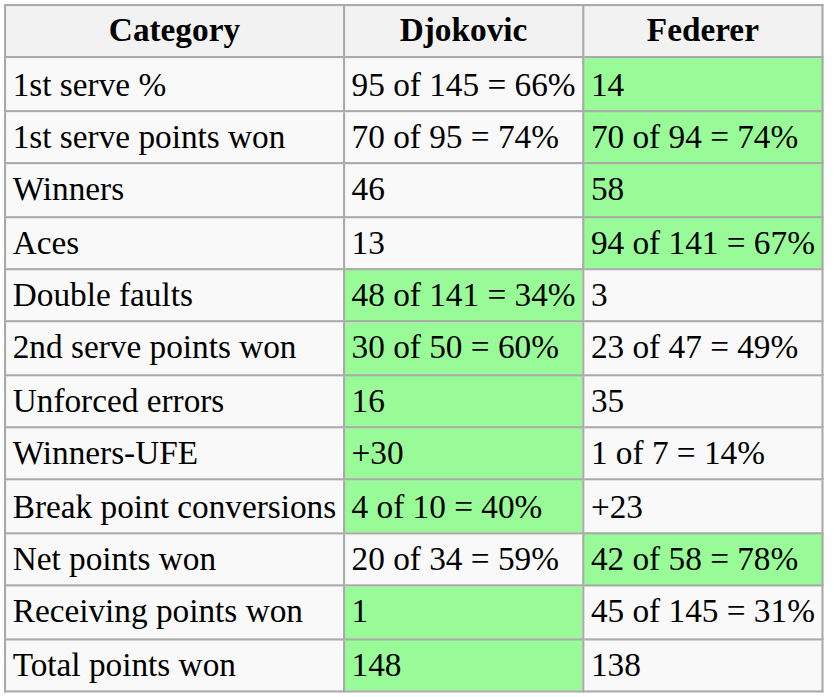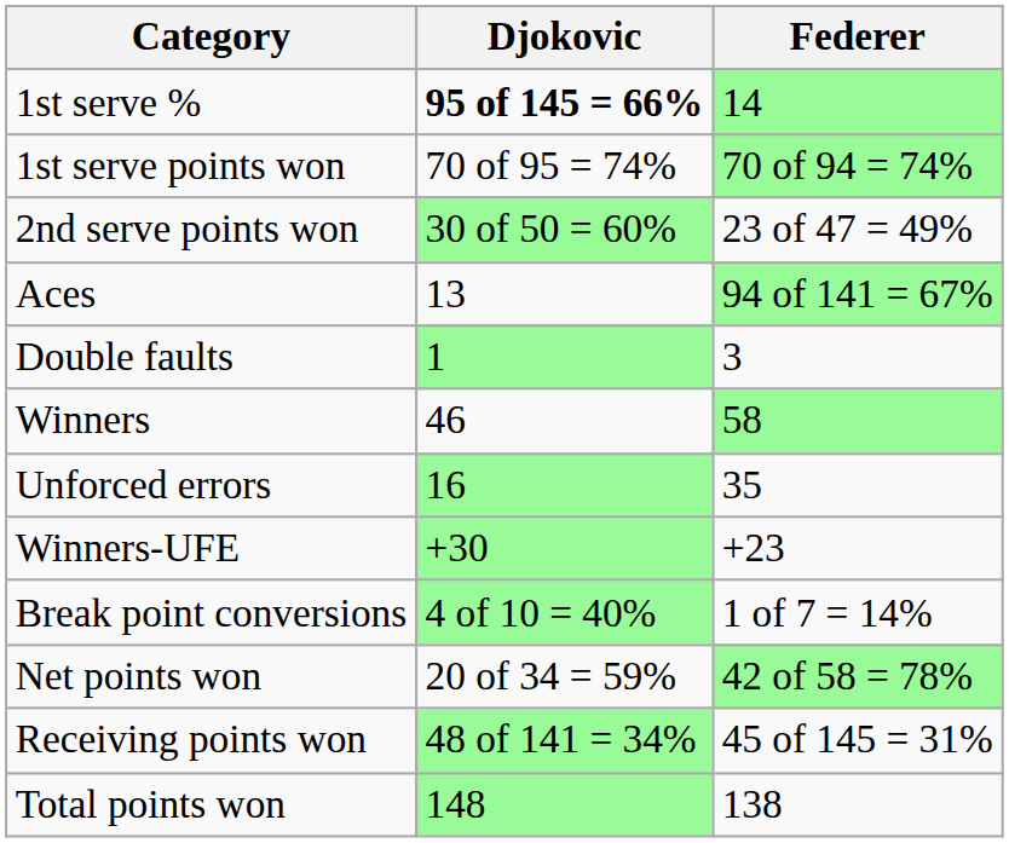1st serve % | Djokovic: normal -> bold
rows swapped: 2nd serve points won <-> Winners
Double faults | Djokovic: 48 of 141 = 34% -> 1
Winners-UFE | Federer: 1 of 7 = 14% -> +23
Break point conversions | Federer: +23 -> 1 of 7 = 14%
Receiving points won | Djokovic: 1 -> 48 of 141 = 34%
